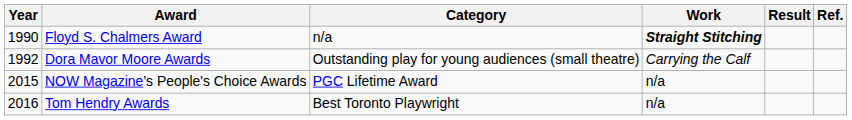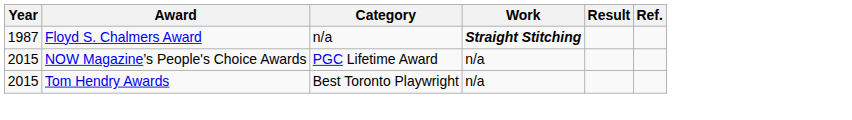Floyd S. Chalmers Award | Year: 1990 -> 1987
- row: 1992 | Dora Mavor Moore Awards | Outstanding play for young audiences (small theatre) | Carrying the Calf
Tom Hendry Awards | Year: 2016 -> 2015
